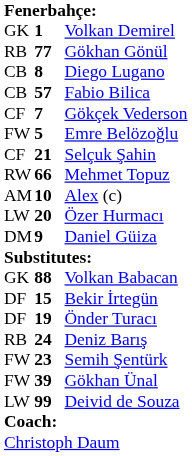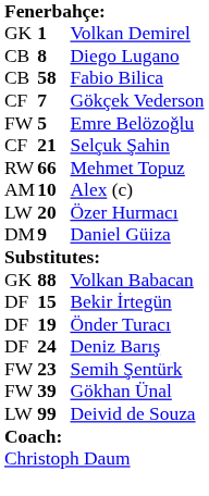- row: RB | 77 | Gökhan Gönül
Fabio Bilica | column 2: 57 -> 58
Deniz Barış | column 1: RB -> DF
